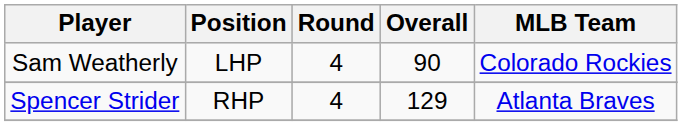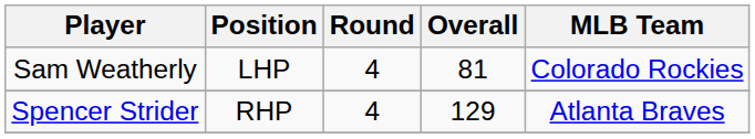Sam Weatherly | Overall: 90 -> 81
